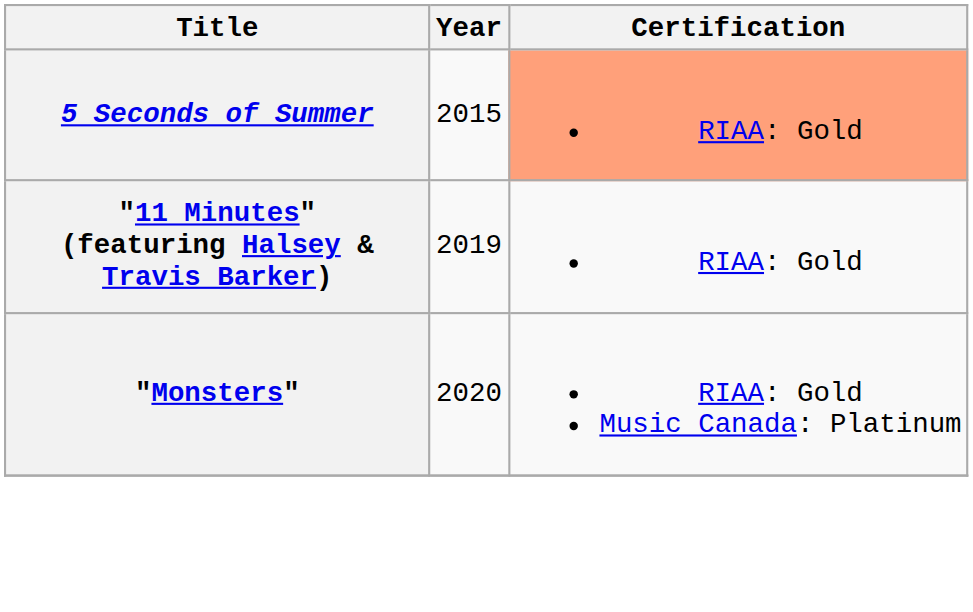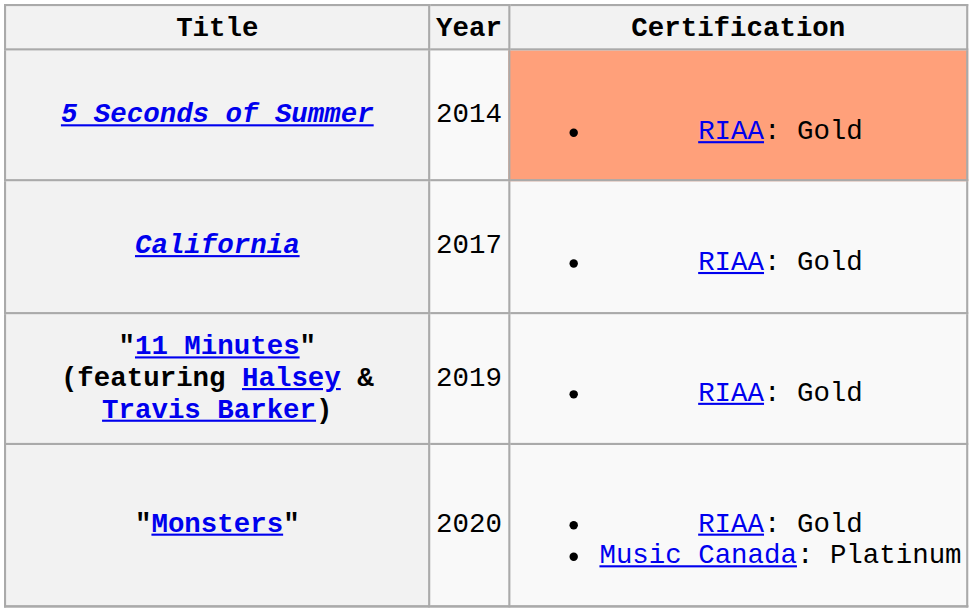5 Seconds of Summer | Year: 2015 -> 2014
+ row: California | 2017 | RIAA: Gold
